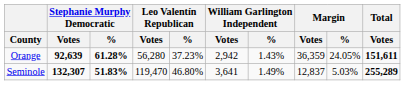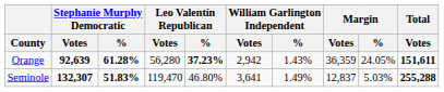Orange | Leo Valentín Republican / %: normal -> bold
Seminole | Total / Votes: 255,289 -> 255,288
